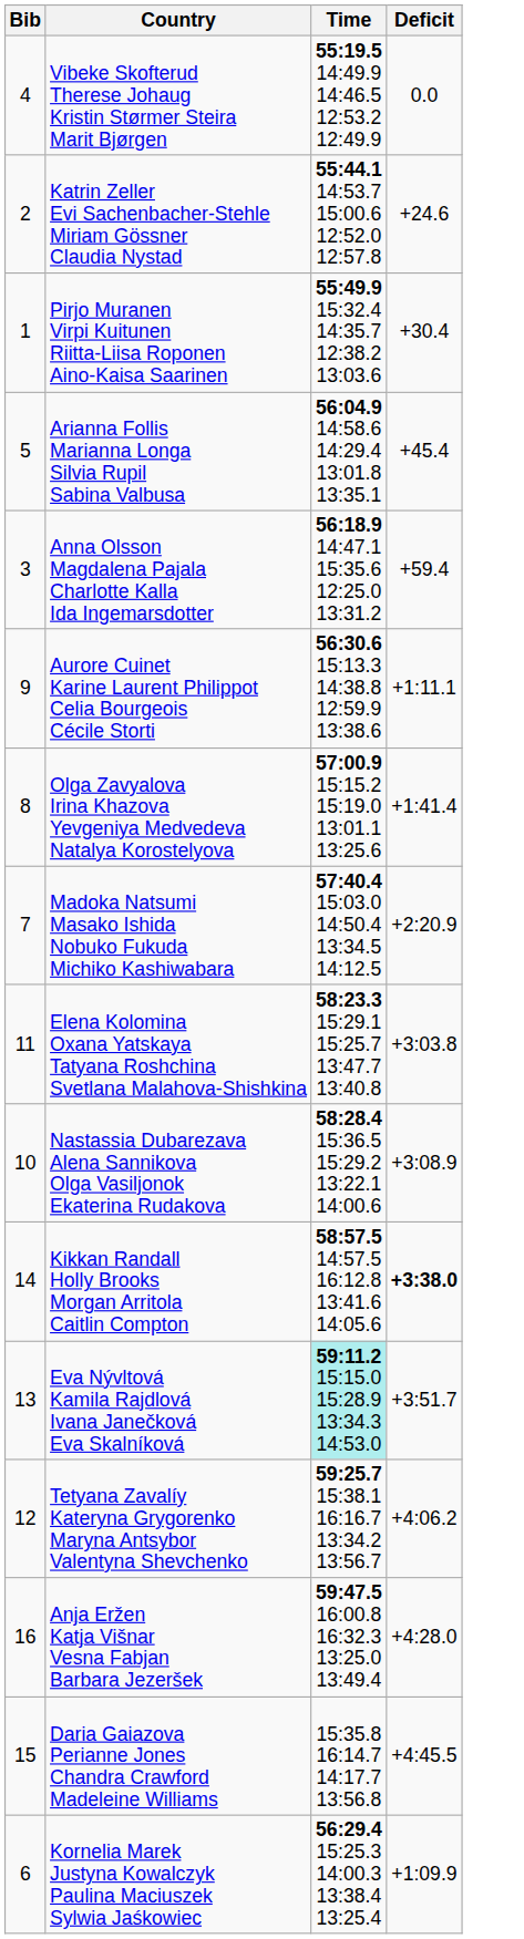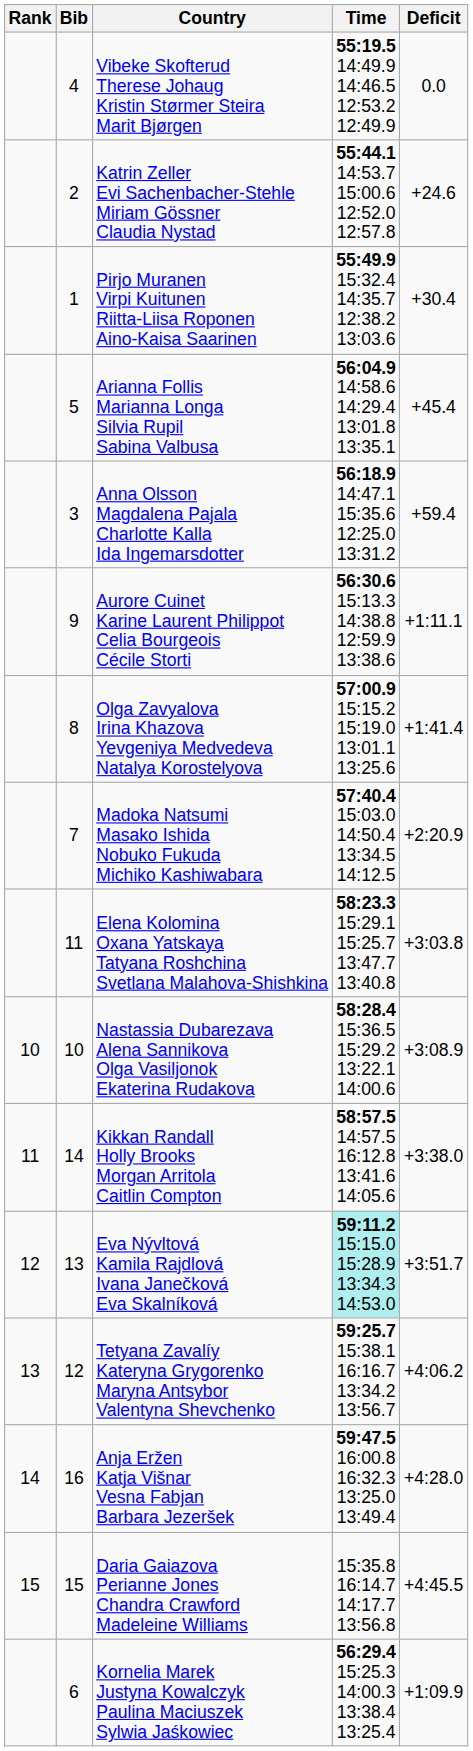+ column: Rank | 10 | 11 | 12 | 13 | 14 | 15
Kikkan Randall Holly Brooks Morgan Arritola Caitlin Compton | Deficit: bold -> normal
